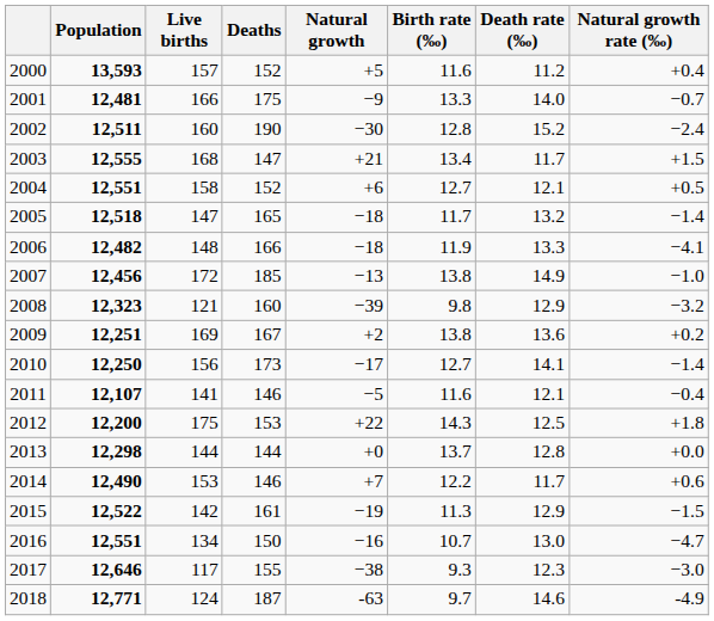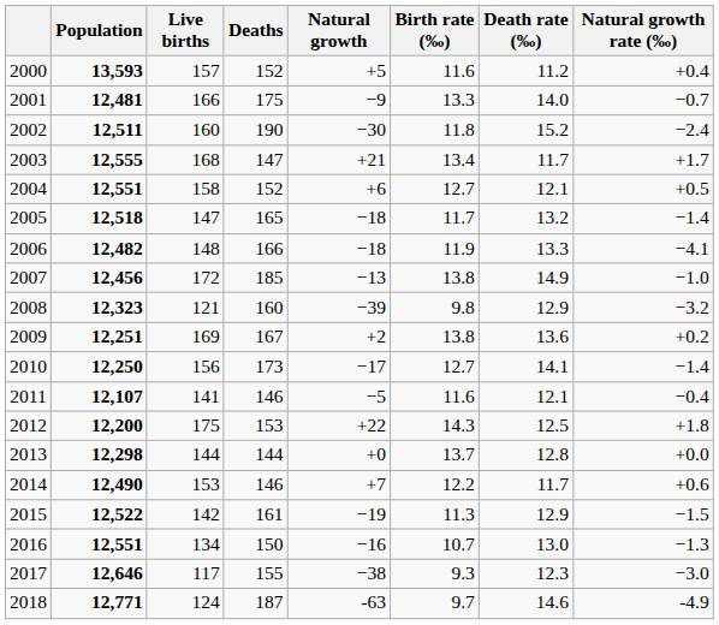2002 | Birth rate (‰): 12.8 -> 11.8
2003 | Natural growth rate (‰): +1.5 -> +1.7
2016 | Natural growth rate (‰): −4.7 -> −1.3
